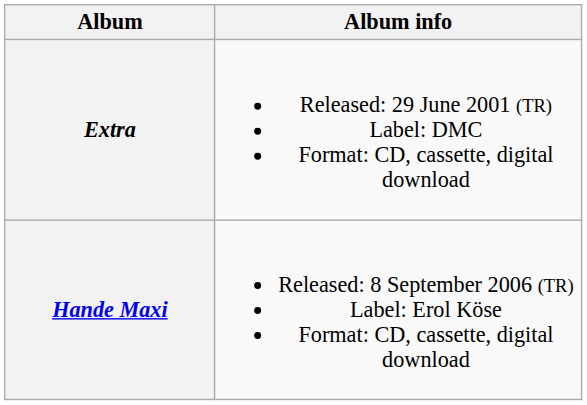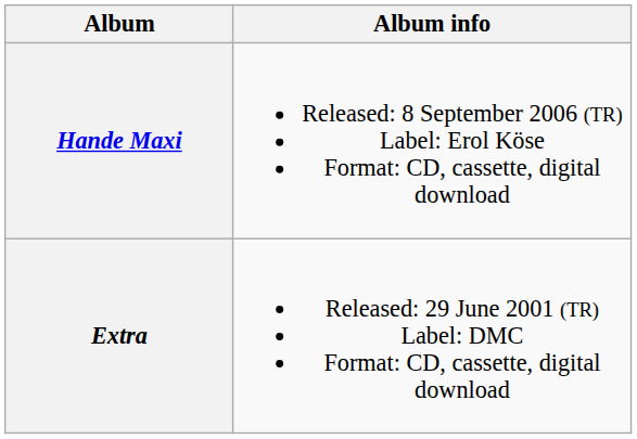rows swapped: Extra <-> Hande Maxi
